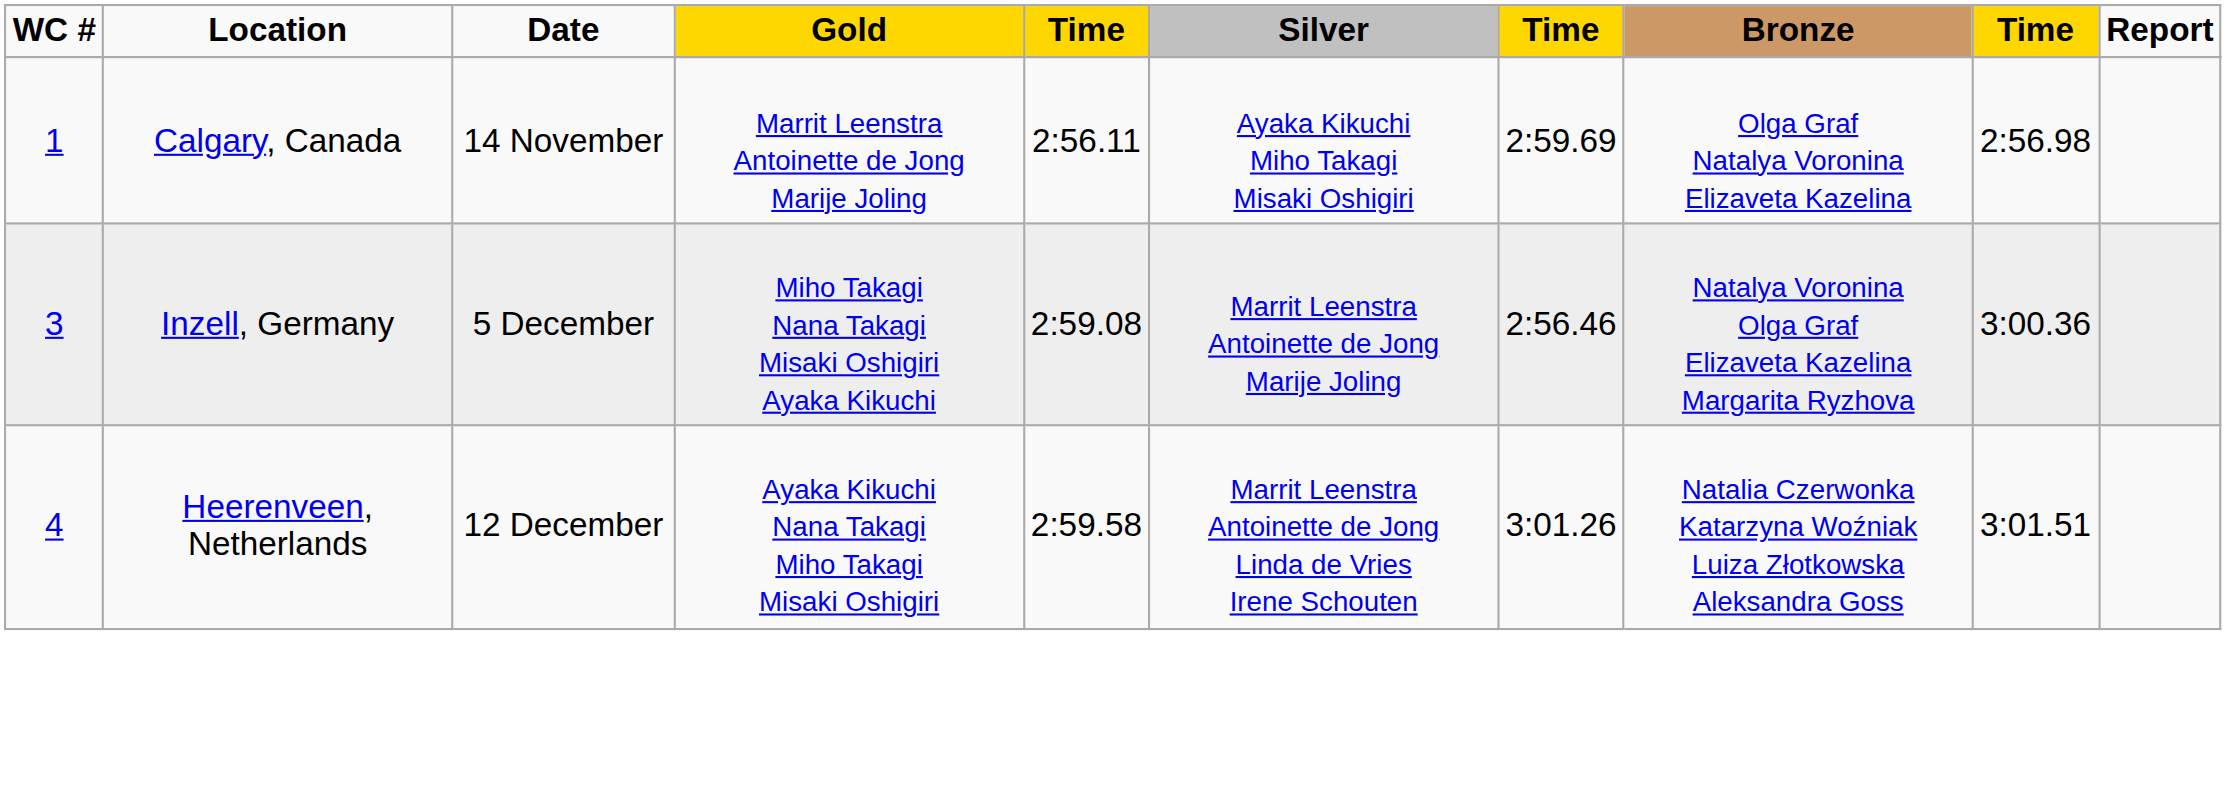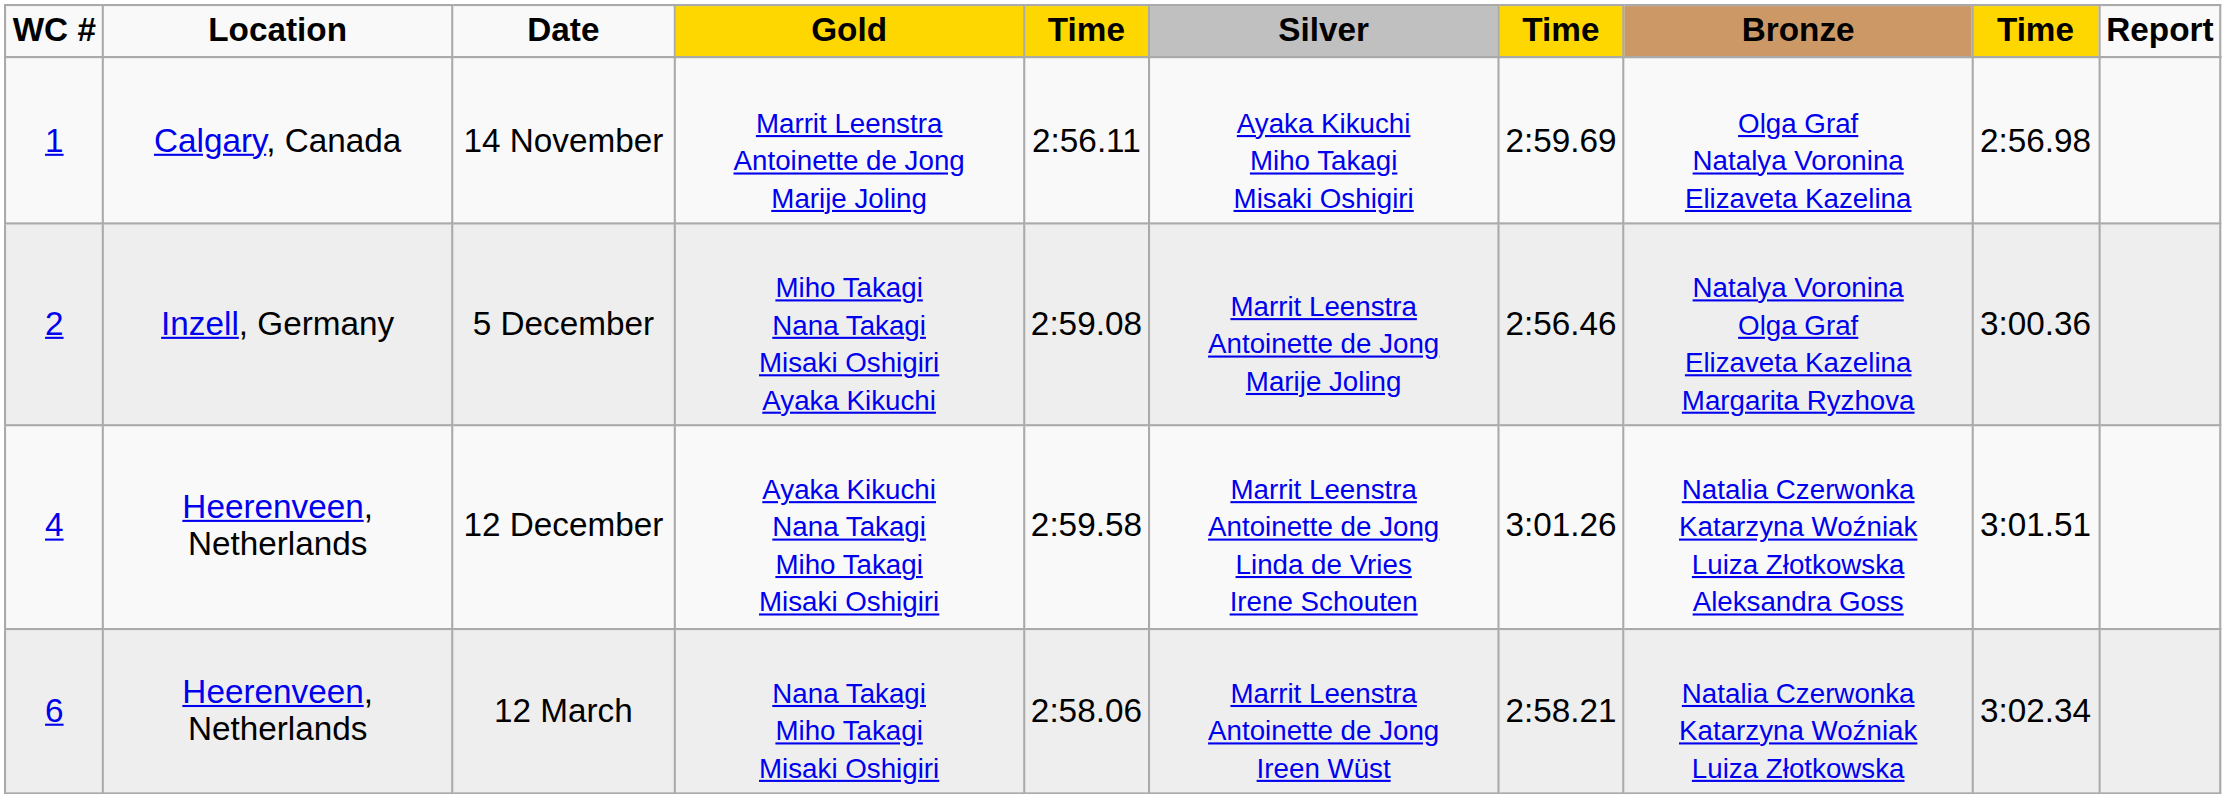5 December | WC #: 3 -> 2
+ row: 6 | Heerenveen, Netherlands | 12 March | Nana Takagi Miho Takagi Misaki Oshigiri | 2:58.06 | Marrit Leenstra Antoinette de Jong Ireen Wüst | 2:58.21 | Natalia Czerwonka Katarzyna Woźniak Luiza Złotkowska | 3:02.34
